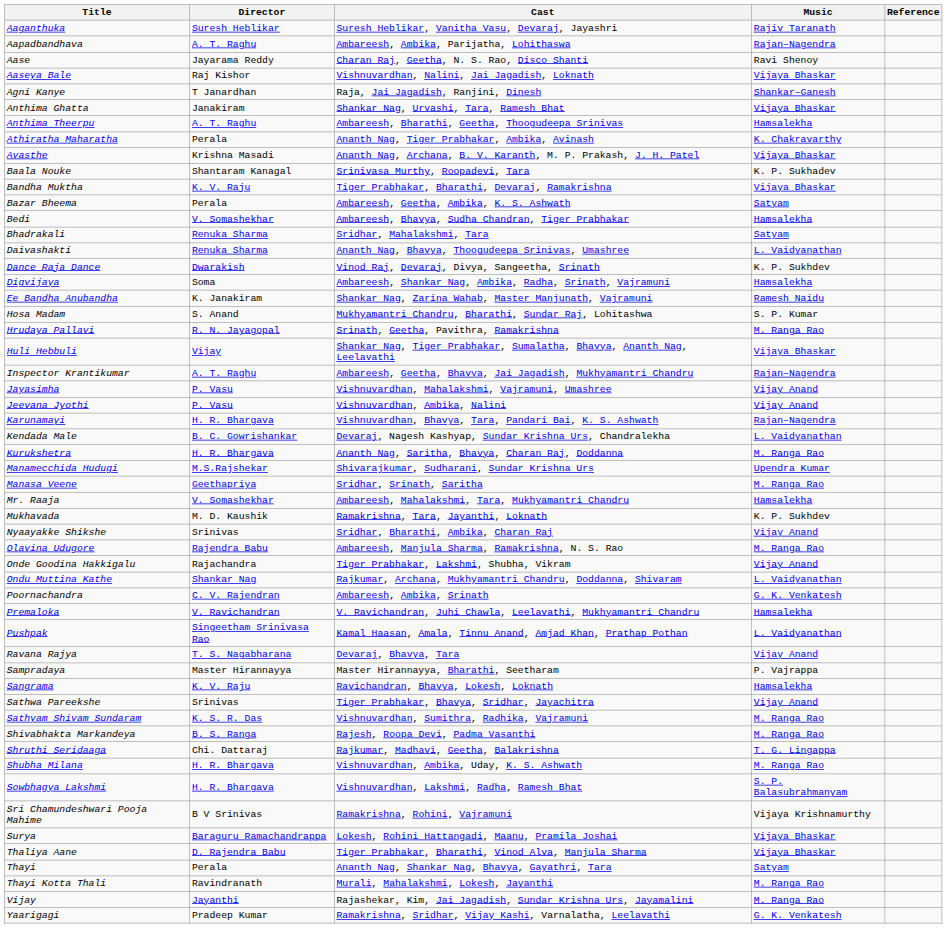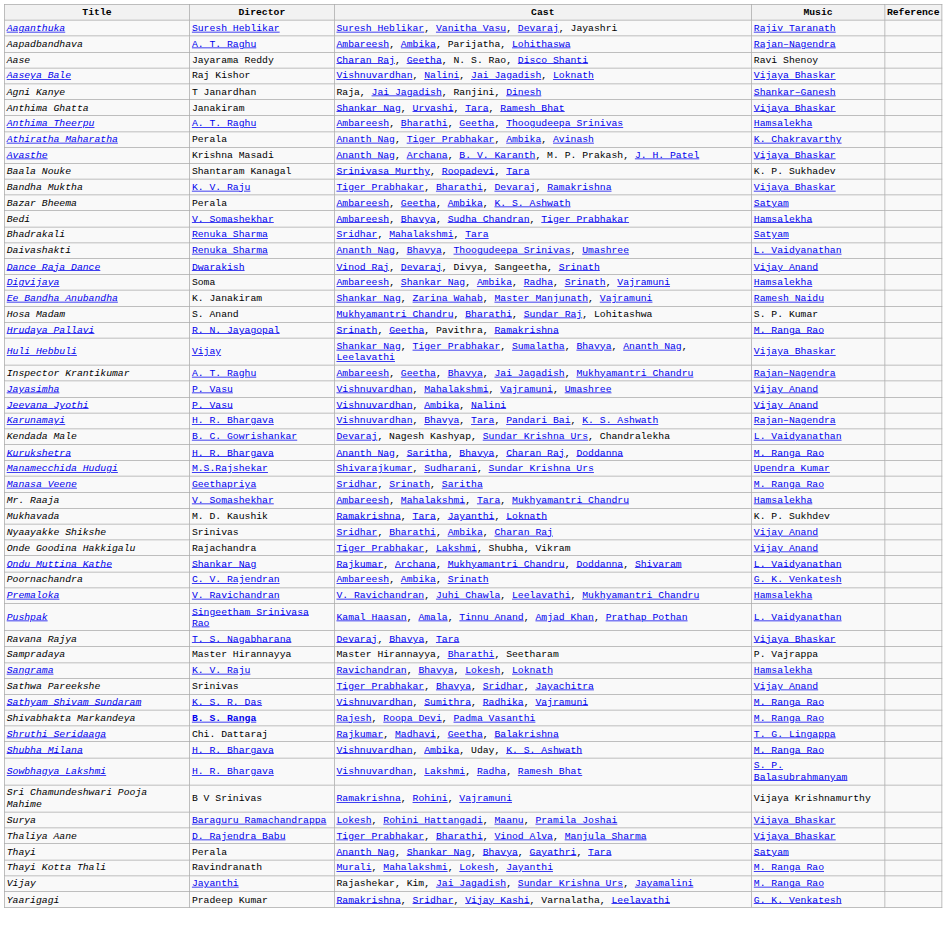Dance Raja Dance | Music: K. P. Sukhdev -> Vijay Anand
- row: Olavina Udugore | Rajendra Babu | Ambareesh, Manjula Sharma, Ramakrishna, N. S. Rao | M. Ranga Rao
Ravana Rajya | Music: Vijay Anand -> Vijaya Bhaskar
Shivabhakta Markandeya | Director: normal -> bold
